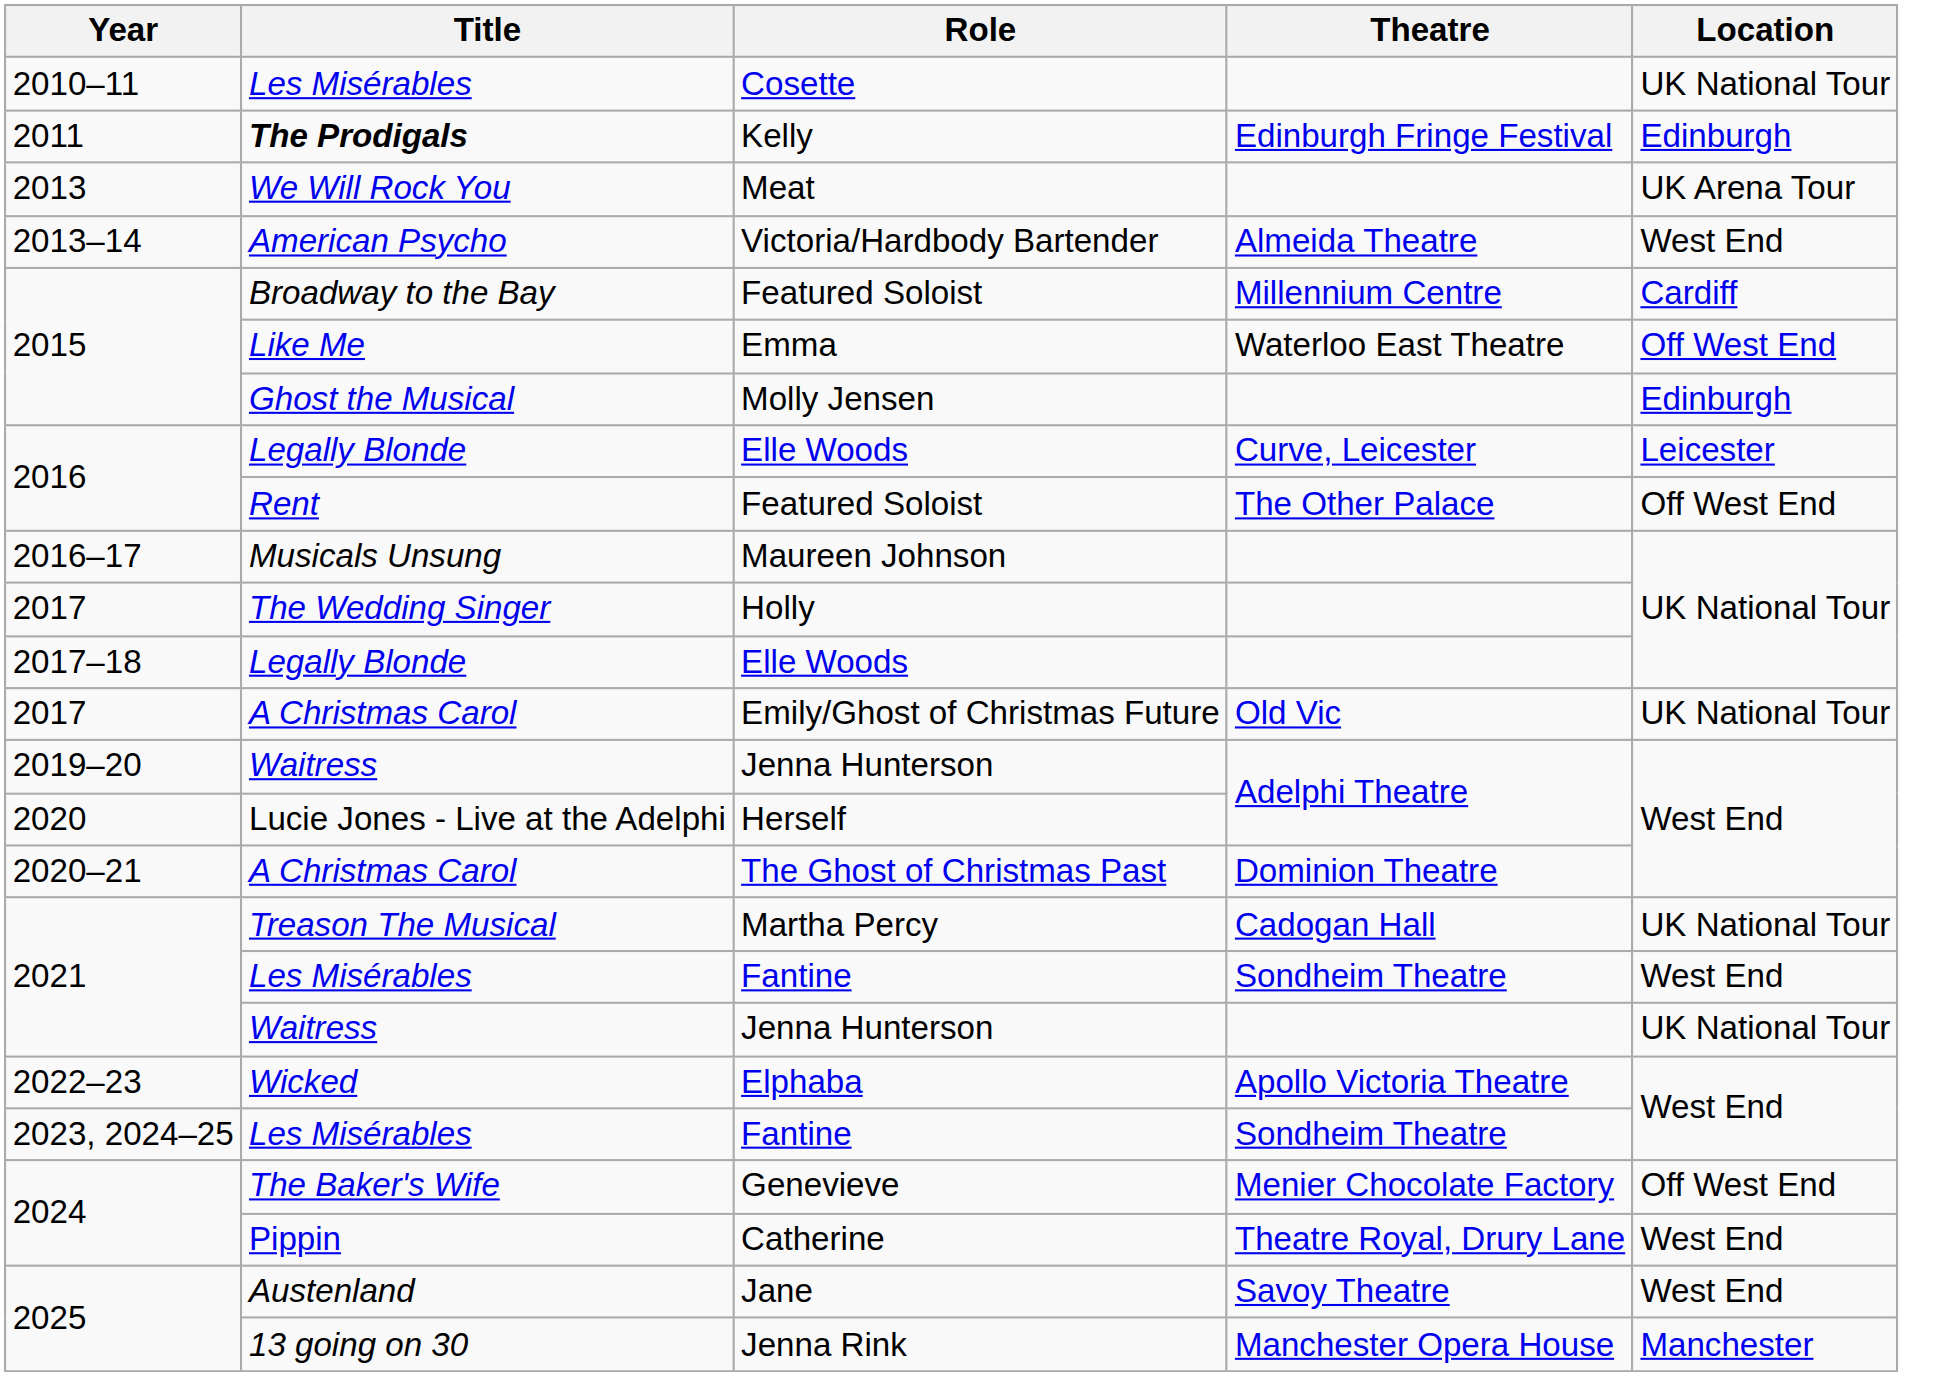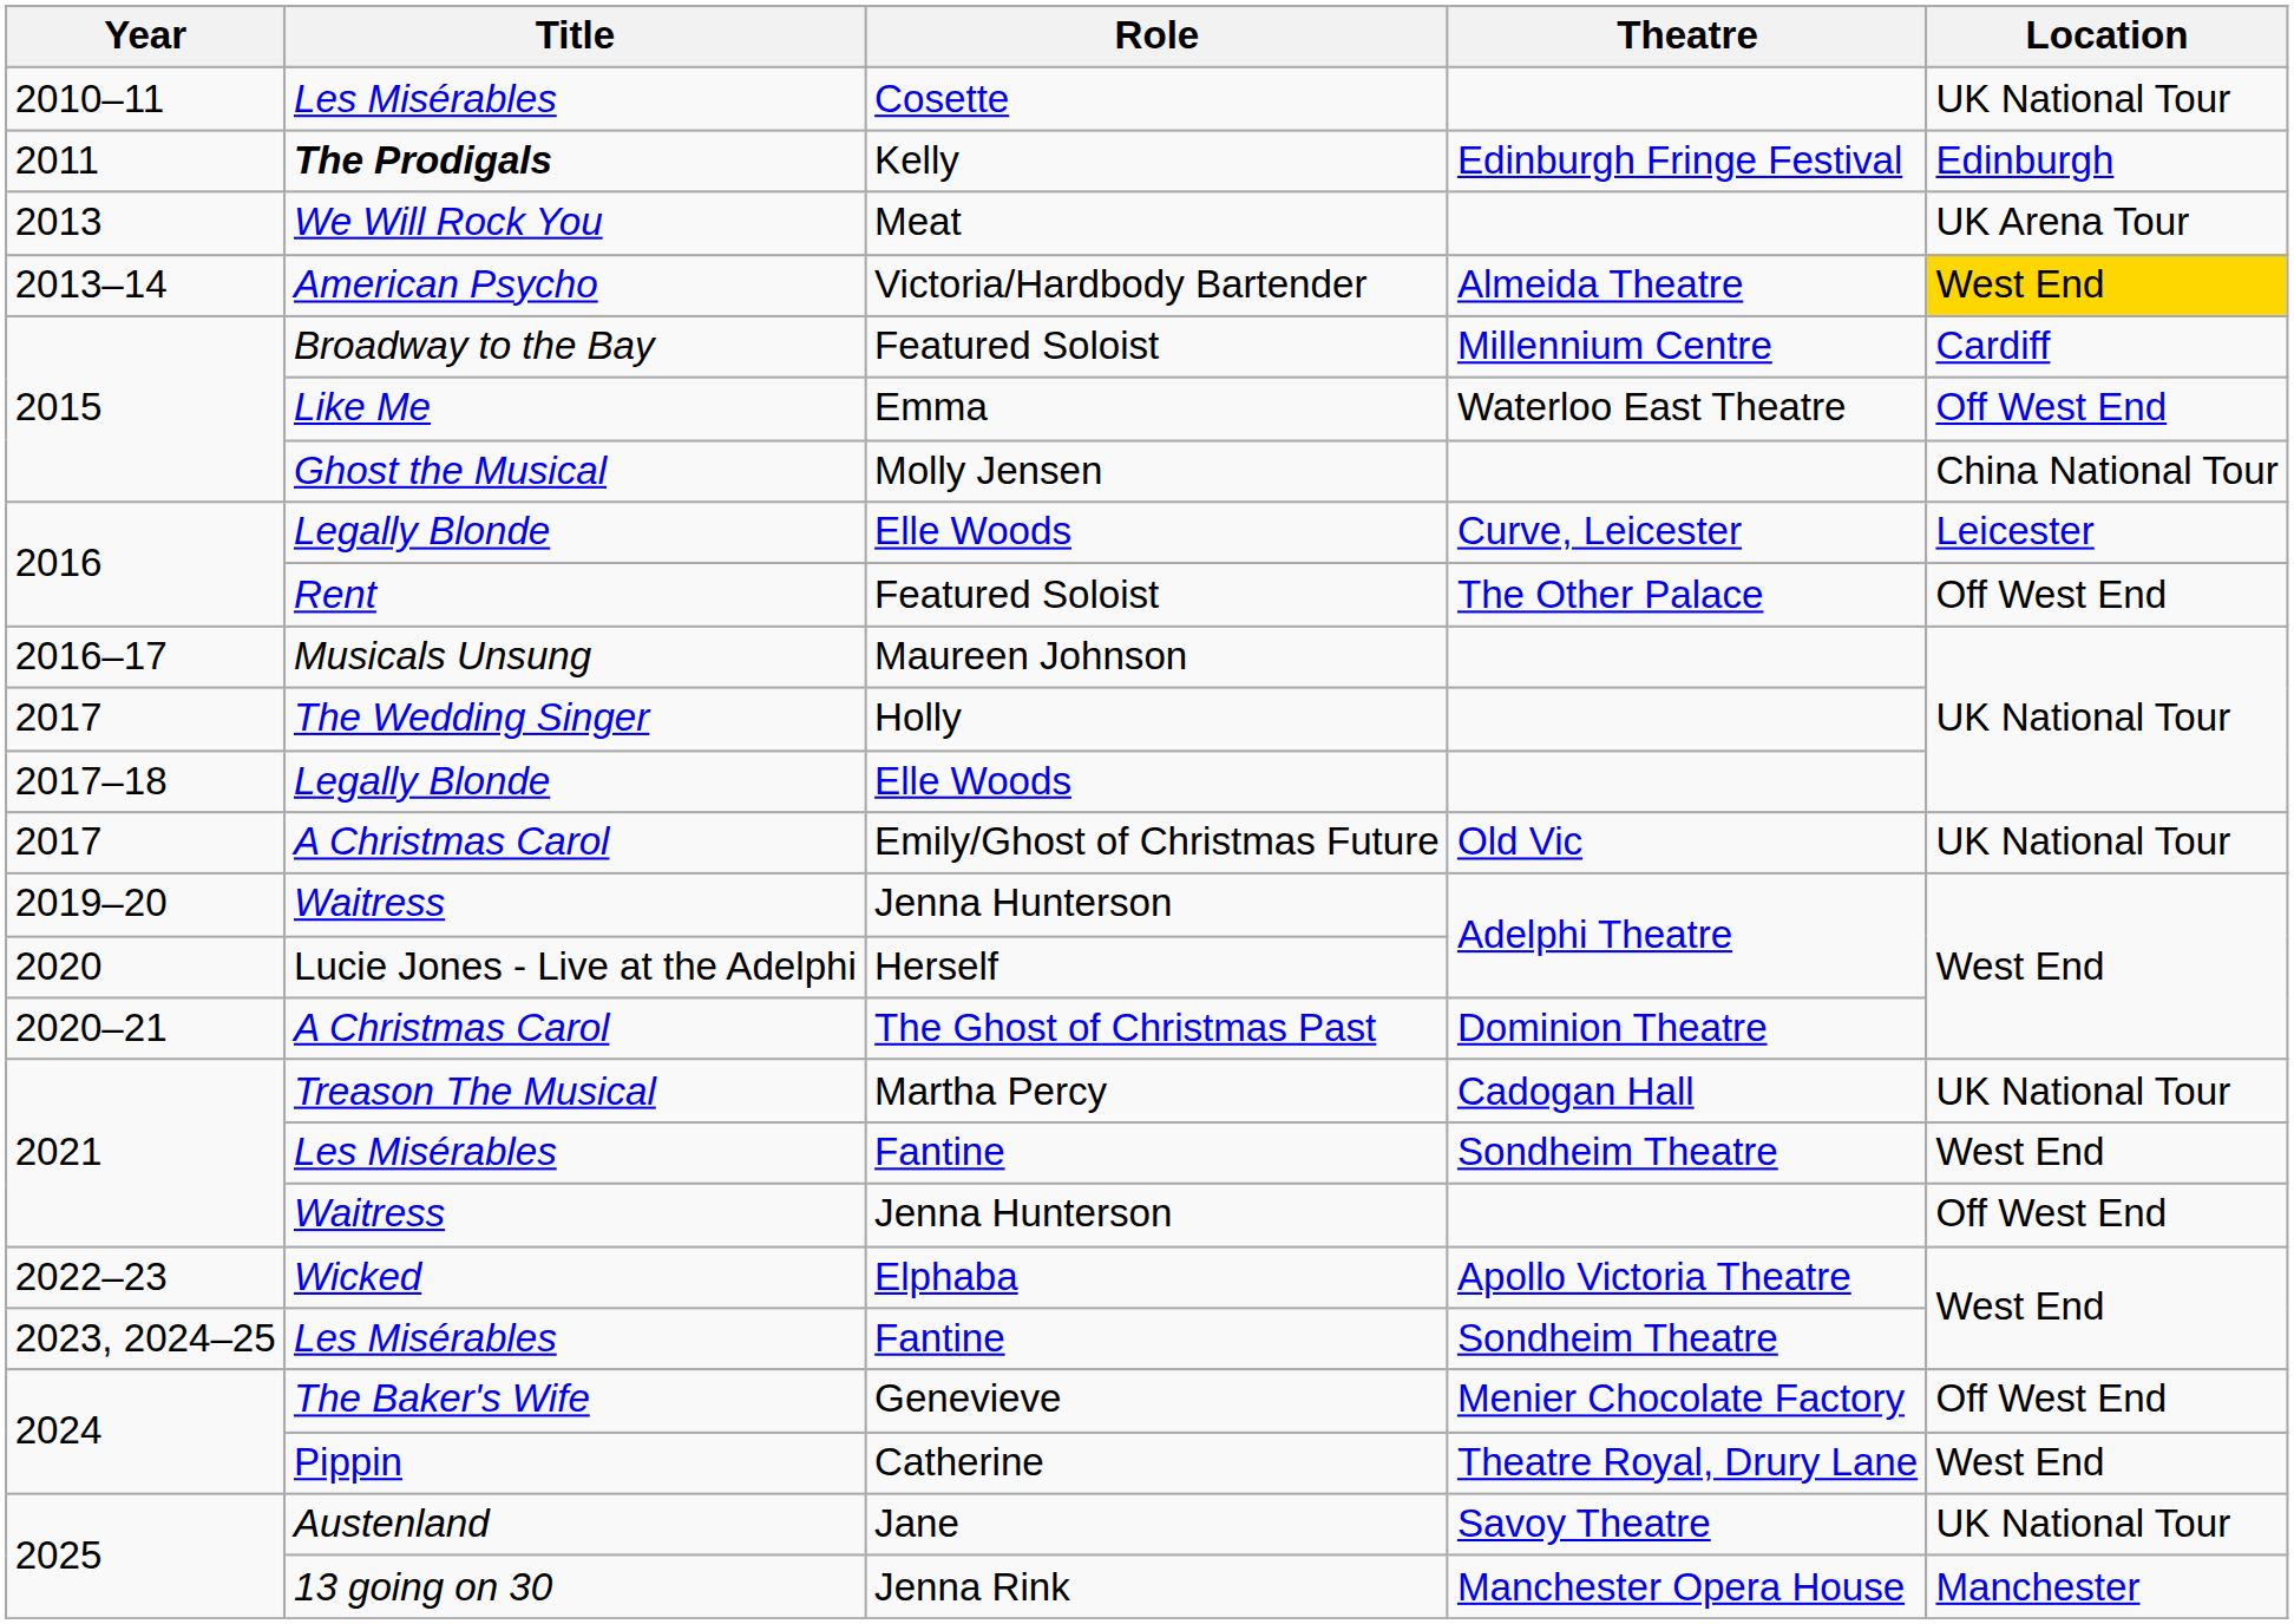Victoria/Hardbody Bartender | Location: no background -> gold background
Molly Jensen | Location: Edinburgh -> China National Tour
2021 / Jenna Hunterson | Location: UK National Tour -> Off West End
Jane | Location: West End -> UK National Tour
